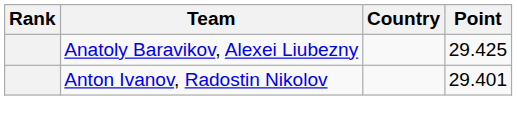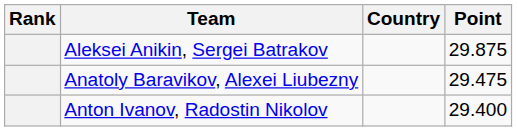+ row: Aleksei Anikin, Sergei Batrakov | 29.875
Anatoly Baravikov, Alexei Liubezny | Point: 29.425 -> 29.475
Anton Ivanov, Radostin Nikolov | Point: 29.401 -> 29.400
